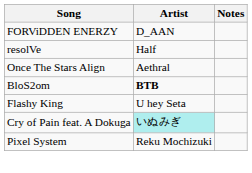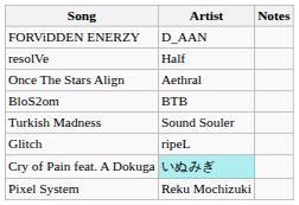BloS2om | Artist: bold -> normal
- row: Flashy King | U hey Seta
+ row: Turkish Madness | Sound Souler
+ row: Glitch | ripeL
